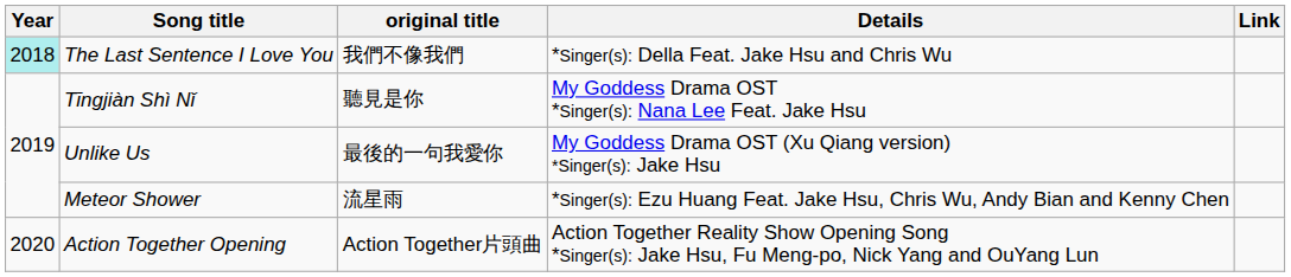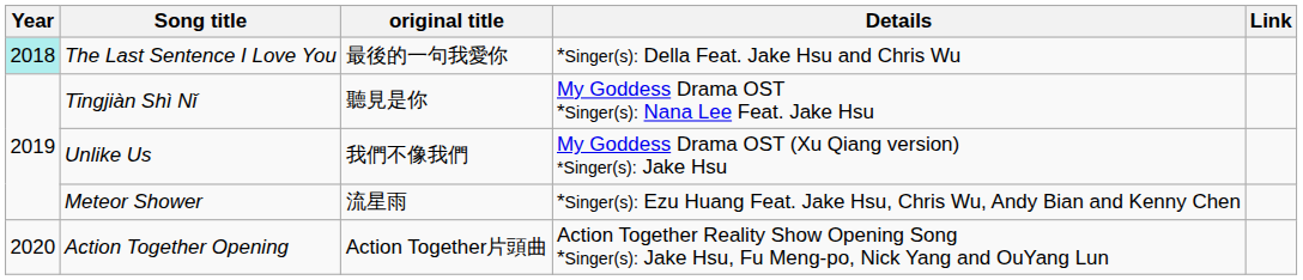The Last Sentence I Love You | original title: 我們不像我們 -> 最後的一句我愛你
Unlike Us | original title: 最後的一句我愛你 -> 我們不像我們
